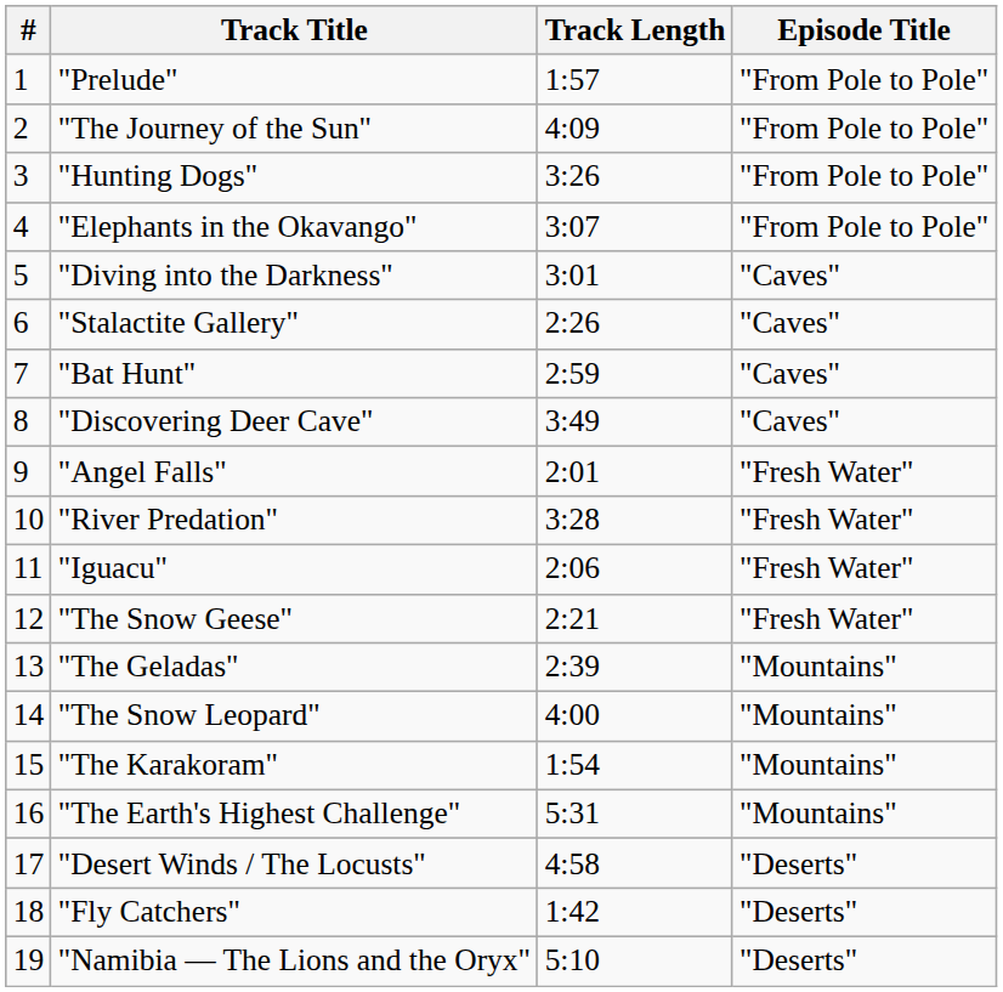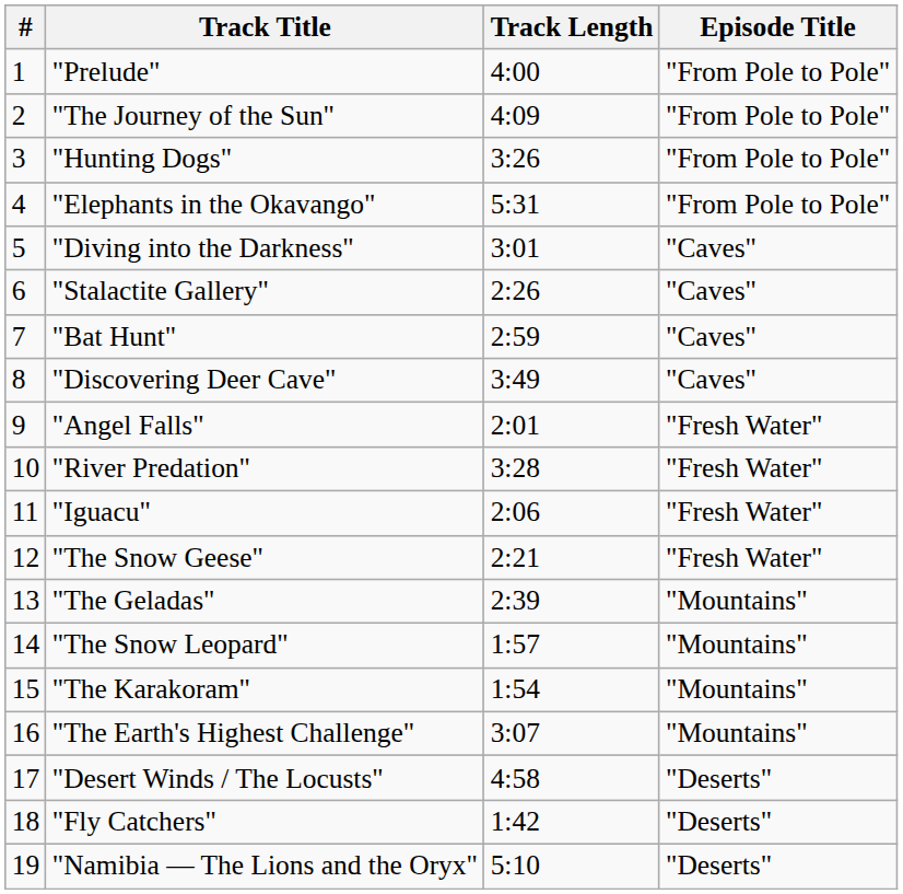"Prelude" | Track Length: 1:57 -> 4:00
"Elephants in the Okavango" | Track Length: 3:07 -> 5:31
"The Snow Leopard" | Track Length: 4:00 -> 1:57
"The Earth's Highest Challenge" | Track Length: 5:31 -> 3:07
